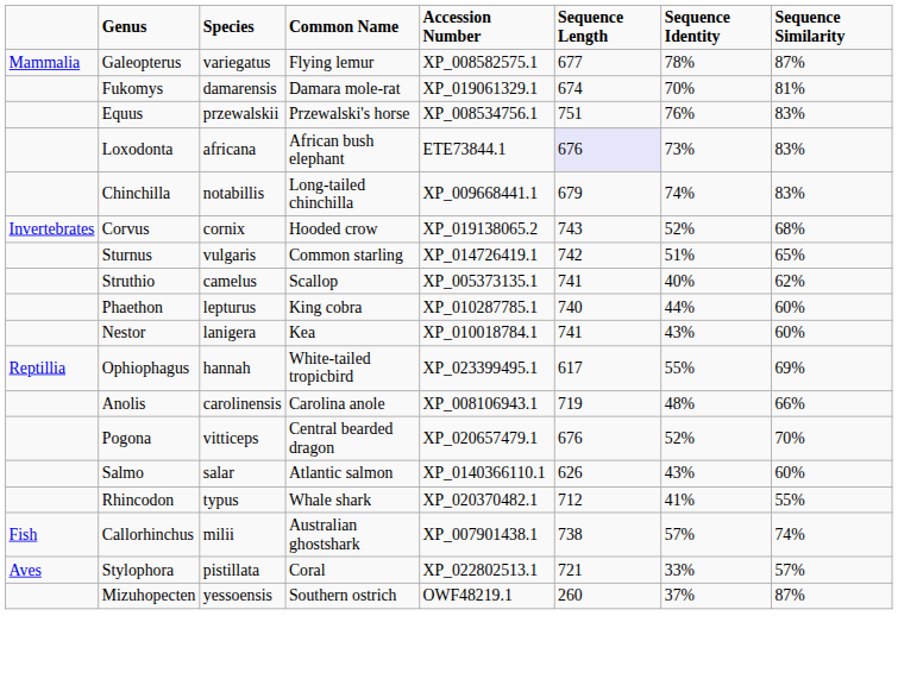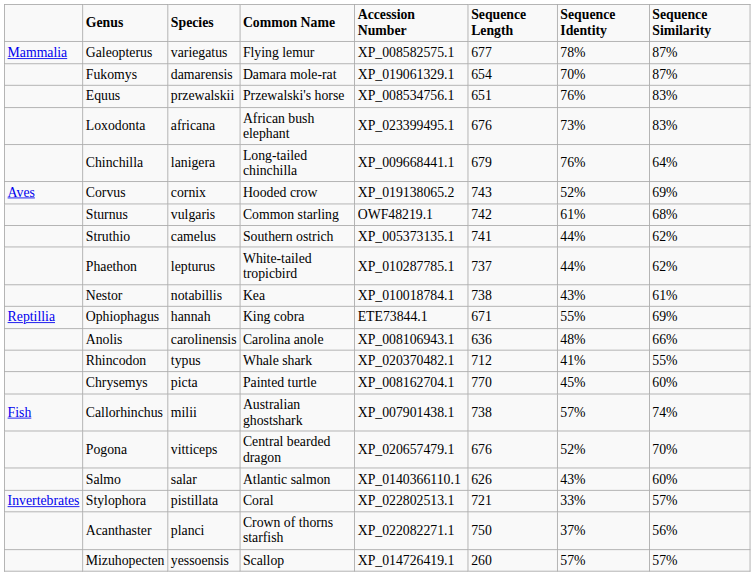Fukomys | Sequence Length: 674 -> 654
Fukomys | Sequence Similarity: 81% -> 87%
Equus | Sequence Length: 751 -> 651
Loxodonta | Accession Number: ETE73844.1 -> XP_023399495.1
Loxodonta | Sequence Length: lavender background -> no background
Chinchilla | Species: notabillis -> lanigera
Chinchilla | Sequence Identity: 74% -> 76%
Chinchilla | Sequence Similarity: 83% -> 64%
Corvus | column 1: Invertebrates -> Aves
Corvus | Sequence Similarity: 68% -> 69%
Sturnus | Accession Number: XP_014726419.1 -> OWF48219.1
Sturnus | Sequence Identity: 51% -> 61%
Sturnus | Sequence Similarity: 65% -> 68%
Struthio | Common Name: Scallop -> Southern ostrich
Struthio | Sequence Identity: 40% -> 44%
Phaethon | Common Name: King cobra -> White-tailed tropicbird
Phaethon | Sequence Length: 740 -> 737
Phaethon | Sequence Similarity: 60% -> 62%
Nestor | Species: lanigera -> notabillis
Nestor | Sequence Length: 741 -> 738
Nestor | Sequence Similarity: 60% -> 61%
Ophiophagus | Common Name: White-tailed tropicbird -> King cobra
Ophiophagus | Accession Number: XP_023399495.1 -> ETE73844.1
Ophiophagus | Sequence Length: 617 -> 671
Anolis | Sequence Length: 719 -> 636
rows swapped: Pogona <-> Rhincodon
+ row: Chrysemys | picta | Painted turtle | XP_008162704.1 | 770 | 45% | 60%
rows swapped: Callorhinchus <-> Salmo
Stylophora | column 1: Aves -> Invertebrates
+ row: Acanthaster | planci | Crown of thorns starfish | XP_022082271.1 | 750 | 37% | 56%
Mizuhopecten | Common Name: Southern ostrich -> Scallop
Mizuhopecten | Accession Number: OWF48219.1 -> XP_014726419.1
Mizuhopecten | Sequence Identity: 37% -> 57%
Mizuhopecten | Sequence Similarity: 87% -> 57%
